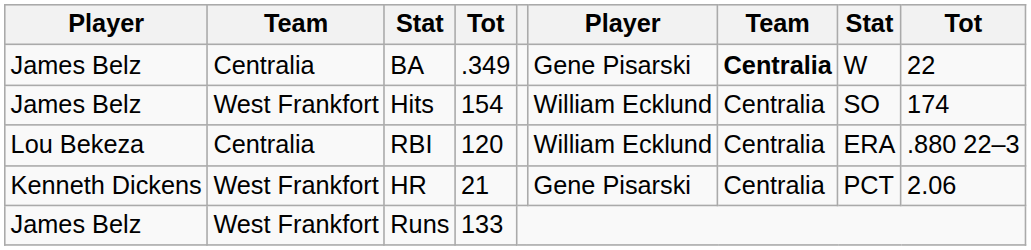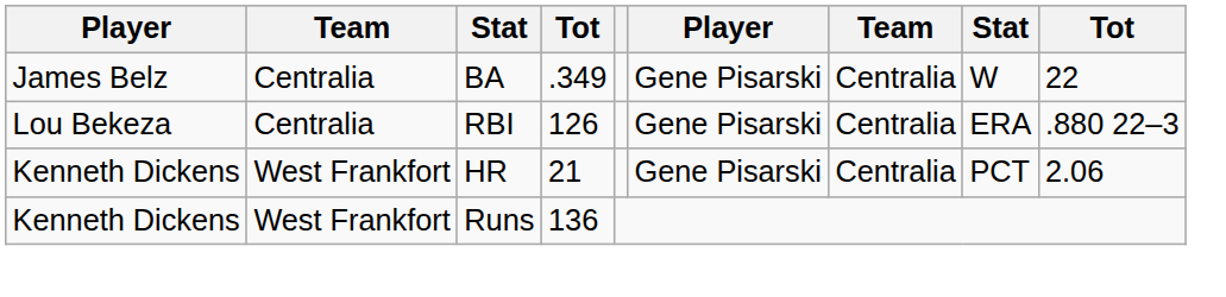BA | column 7: bold -> normal
- row: James Belz | West Frankfort | Hits | 154 | William Ecklund | Centralia | SO | 174
RBI | column 4: 120 -> 126
RBI | column 6: William Ecklund -> Gene Pisarski
Runs | column 1: James Belz -> Kenneth Dickens
Runs | column 4: 133 -> 136
